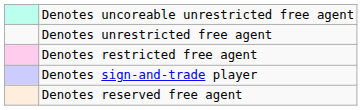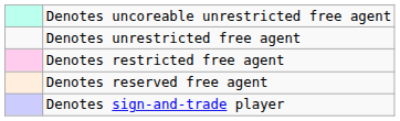rows swapped: Denotes reserved free agent <-> Denotes sign-and-trade player
